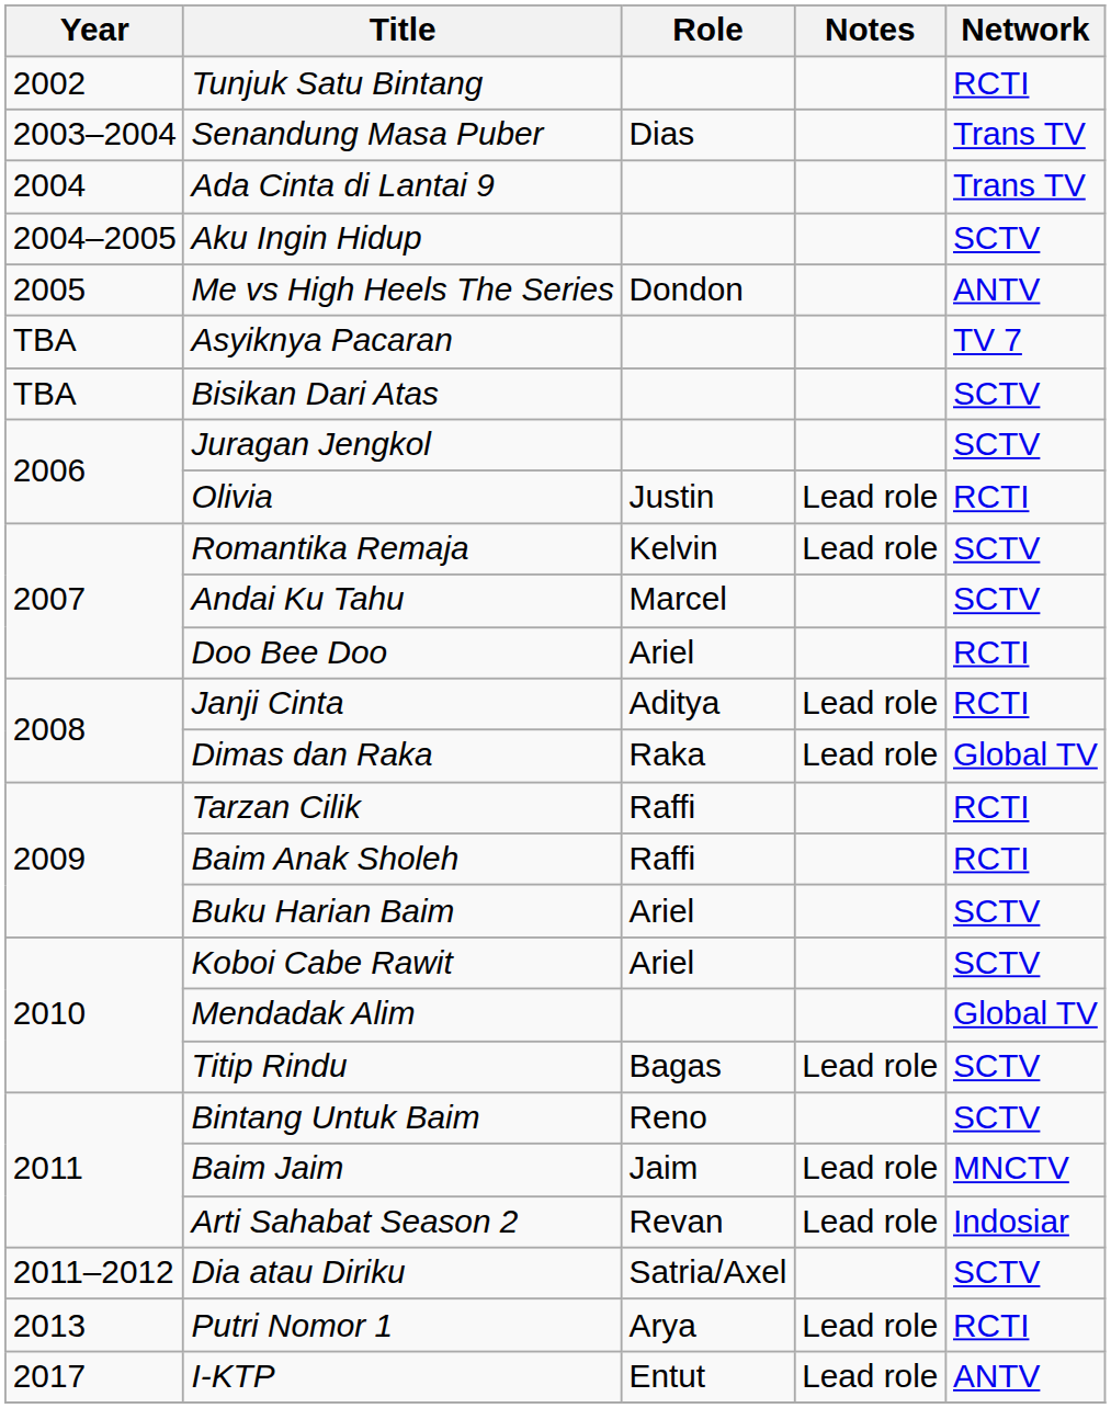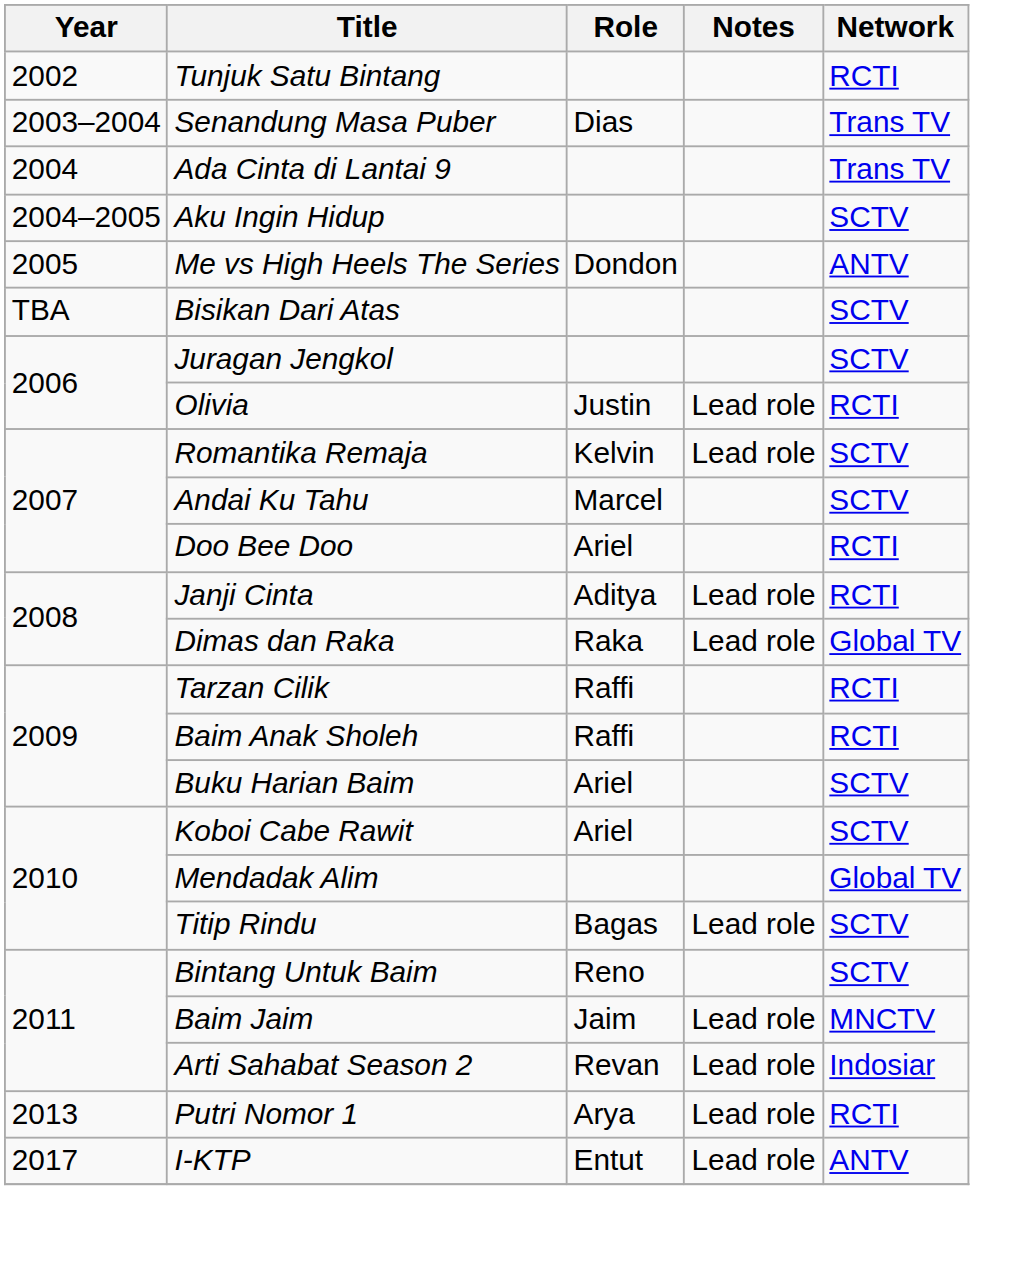- row: TBA | Asyiknya Pacaran | TV 7
- row: 2011–2012 | Dia atau Diriku | Satria/Axel | SCTV
